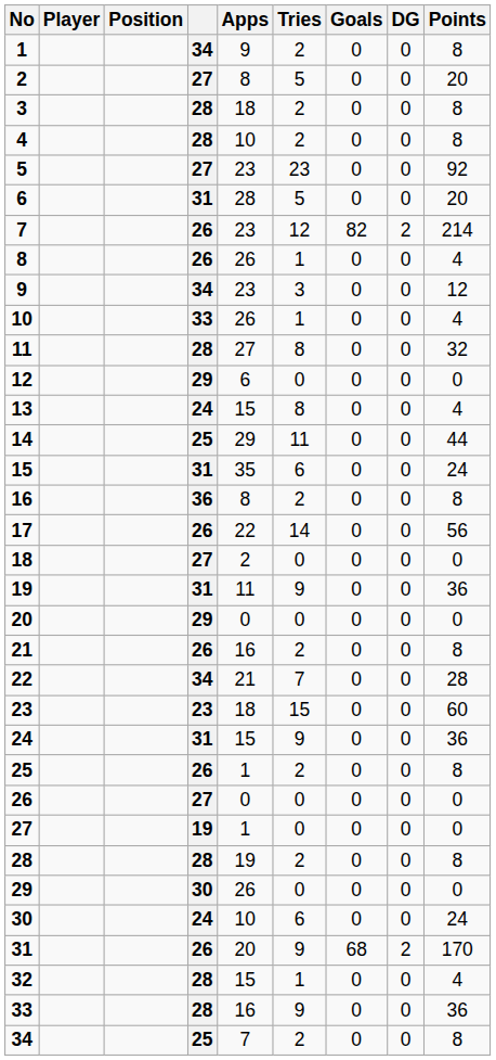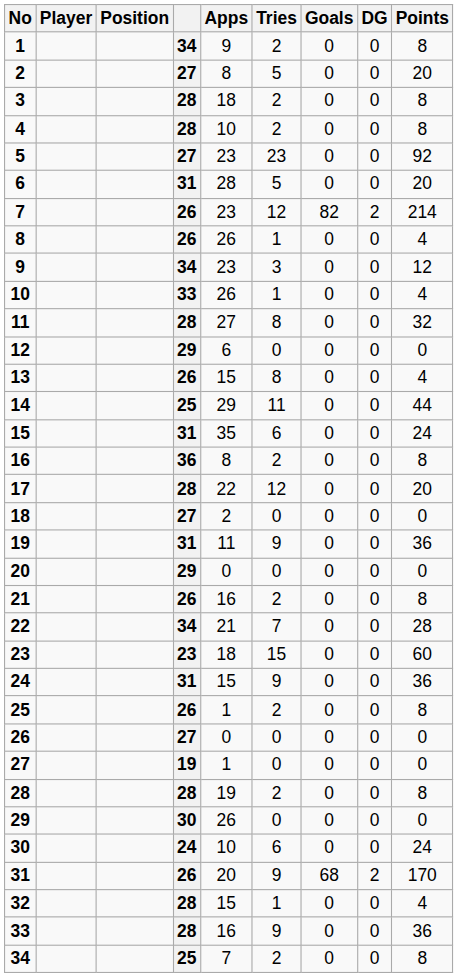13 | column 4: 24 -> 26
17 | column 4: 26 -> 28
17 | Tries: 14 -> 12
17 | Points: 56 -> 20
